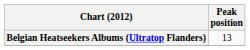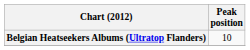Belgian Heatseekers Albums (Ultratop Flanders) | Peak position: 13 -> 10
